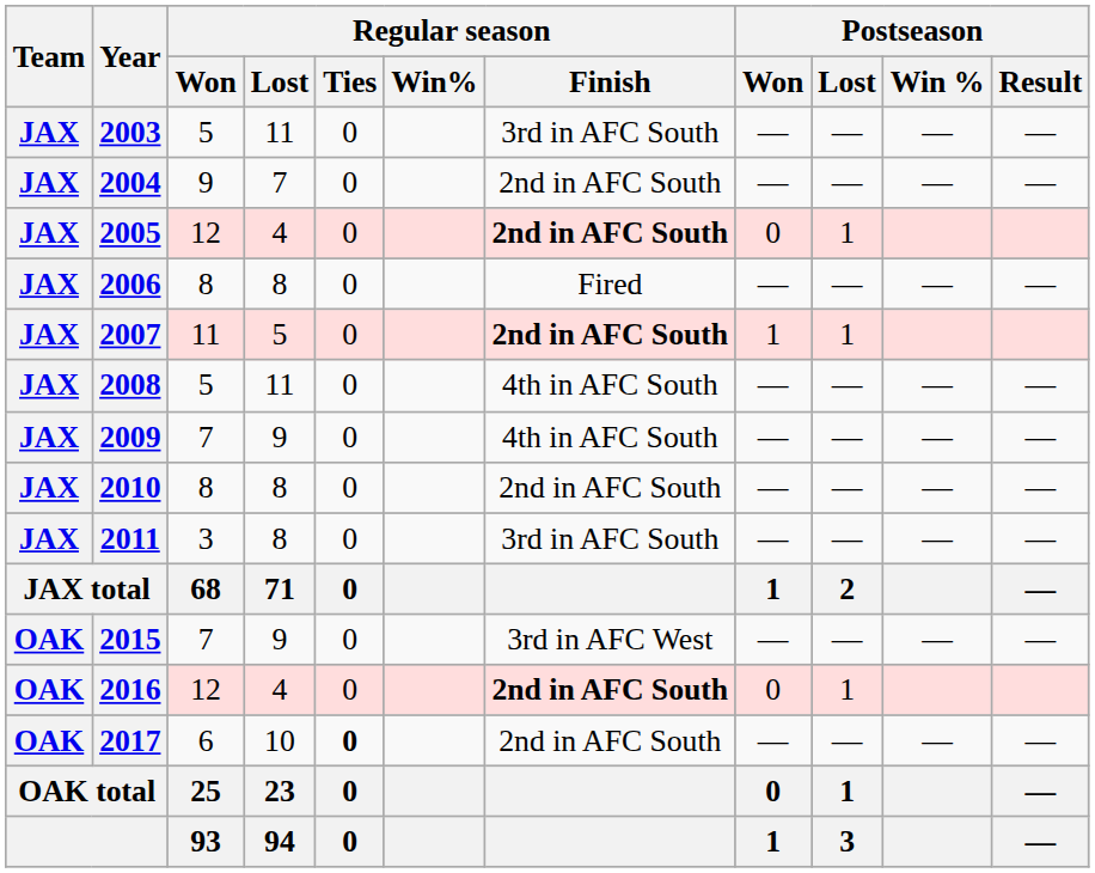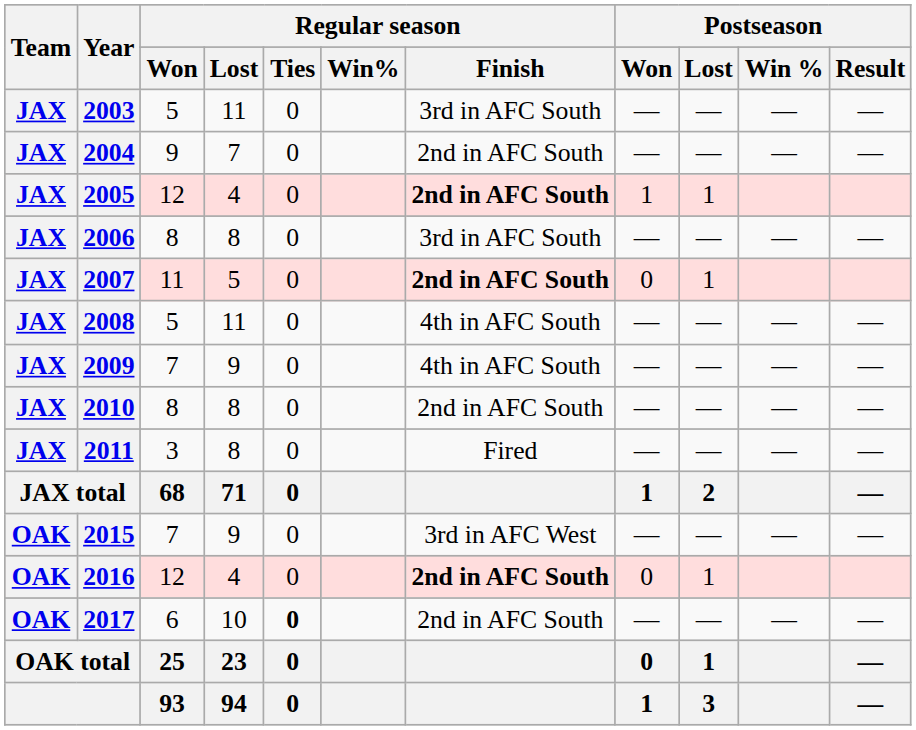2005 | Postseason / Won: 0 -> 1
2006 | Regular season / Finish: Fired -> 3rd in AFC South
2007 | Postseason / Won: 1 -> 0
2011 | Regular season / Finish: 3rd in AFC South -> Fired
